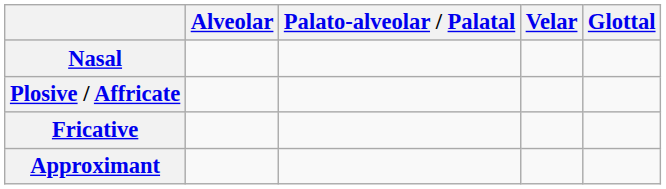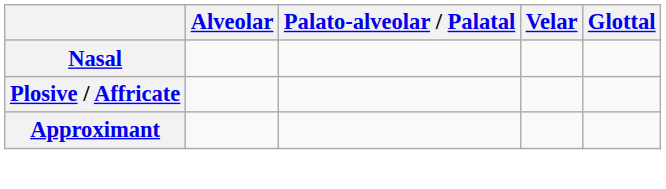- row: Fricative
